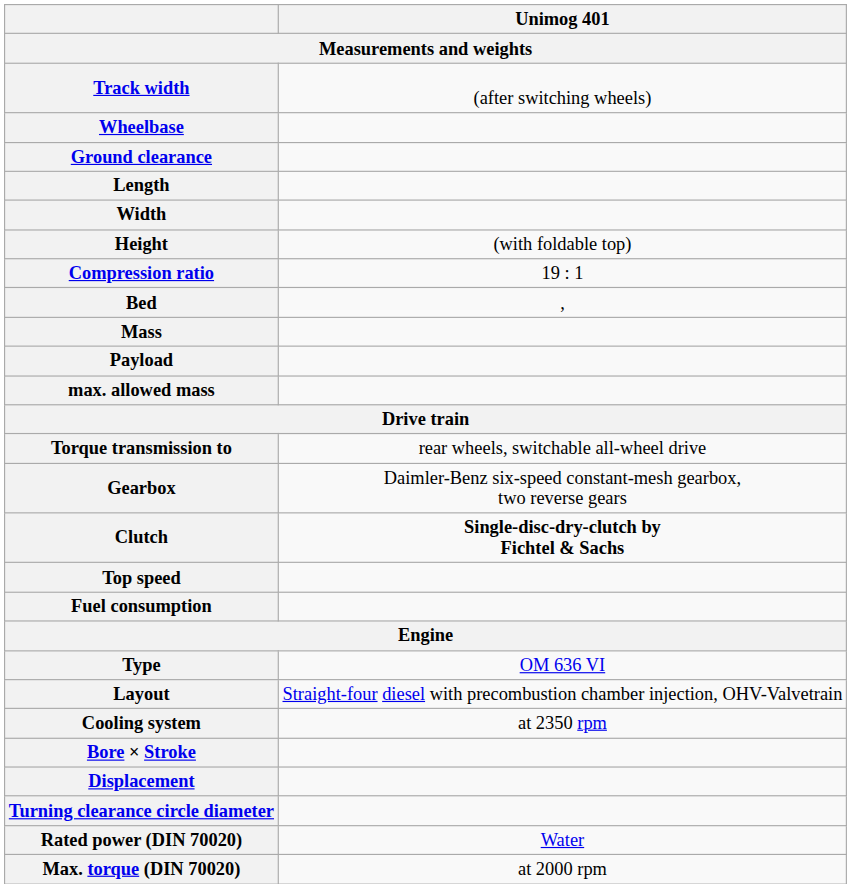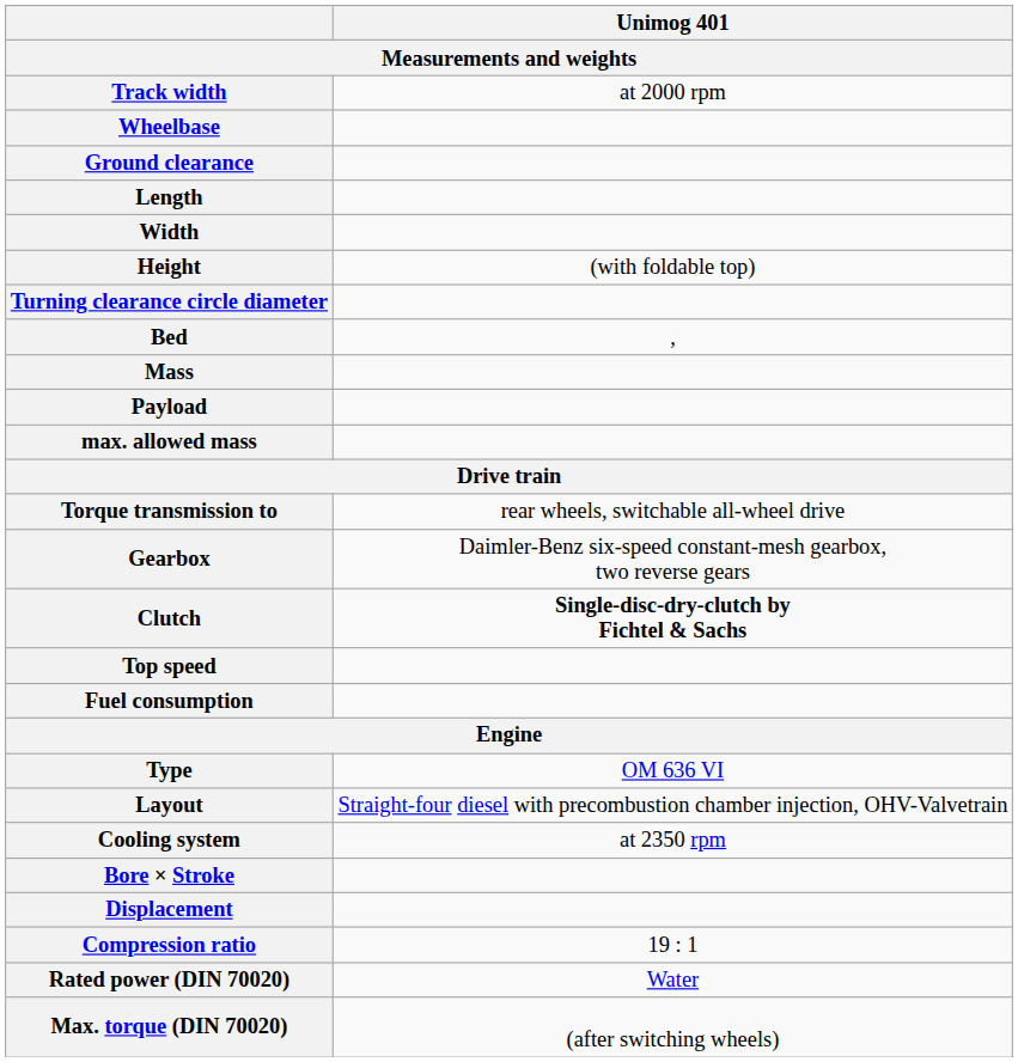Track width | Unimog 401: (after switching wheels) -> at 2000 rpm
rows swapped: Turning clearance circle diameter <-> Compression ratio
Max. torque (DIN 70020) | Unimog 401: at 2000 rpm -> (after switching wheels)
